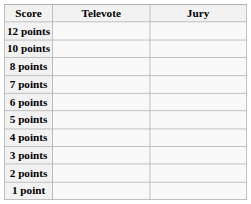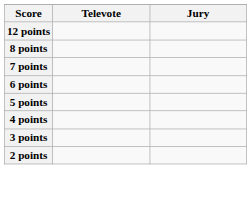- row: 10 points
- row: 1 point
